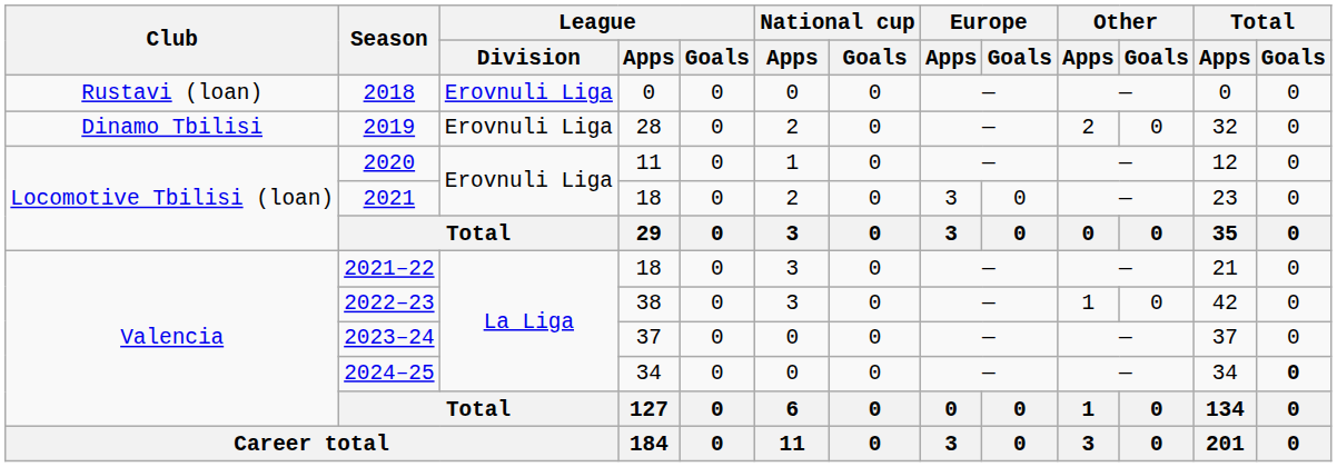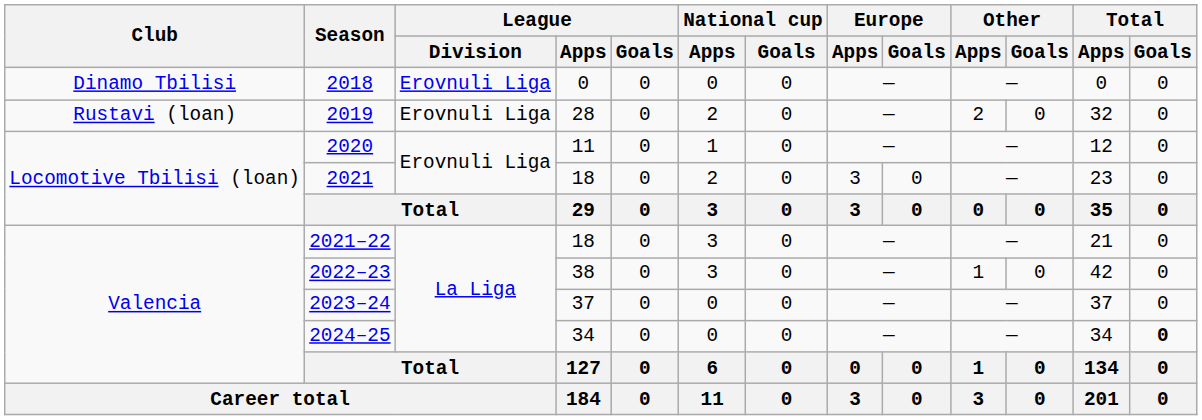2018 | Club: Rustavi (loan) -> Dinamo Tbilisi
2019 | Club: Dinamo Tbilisi -> Rustavi (loan)
